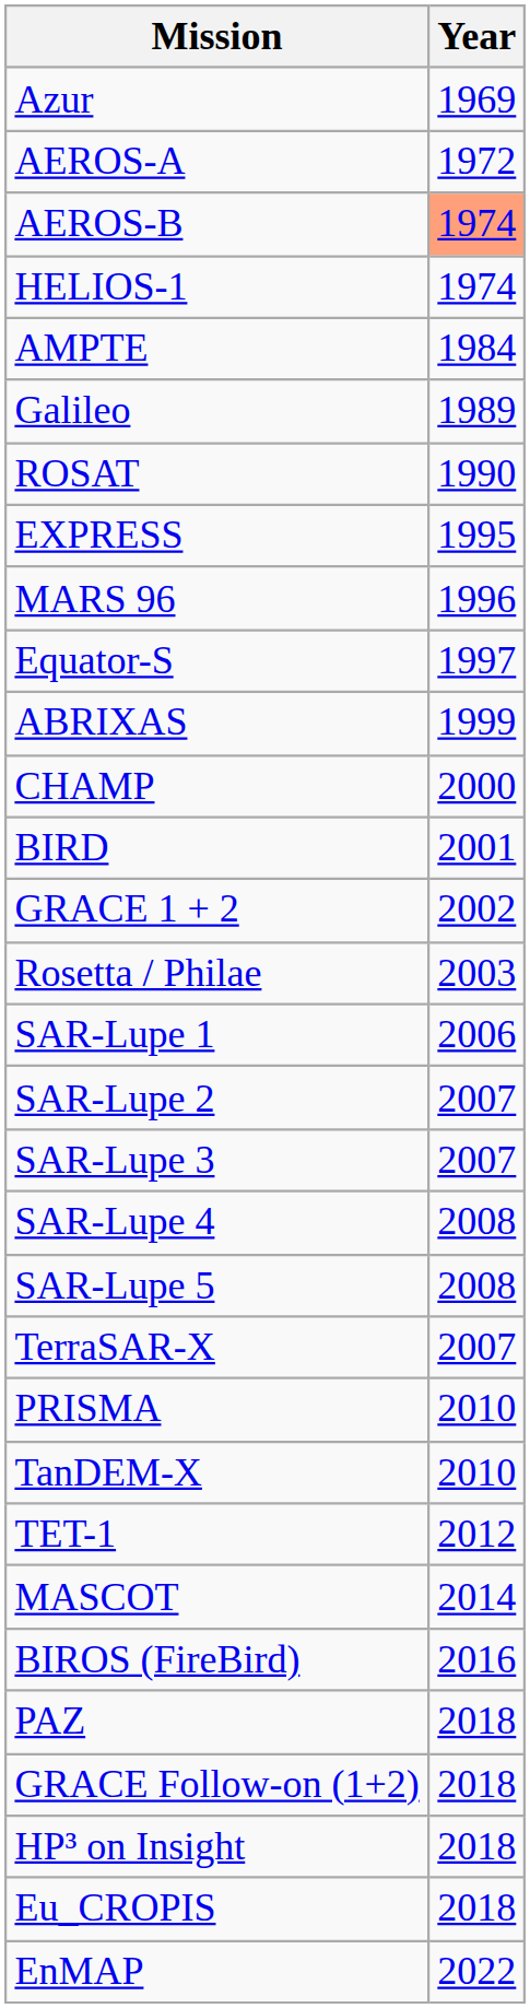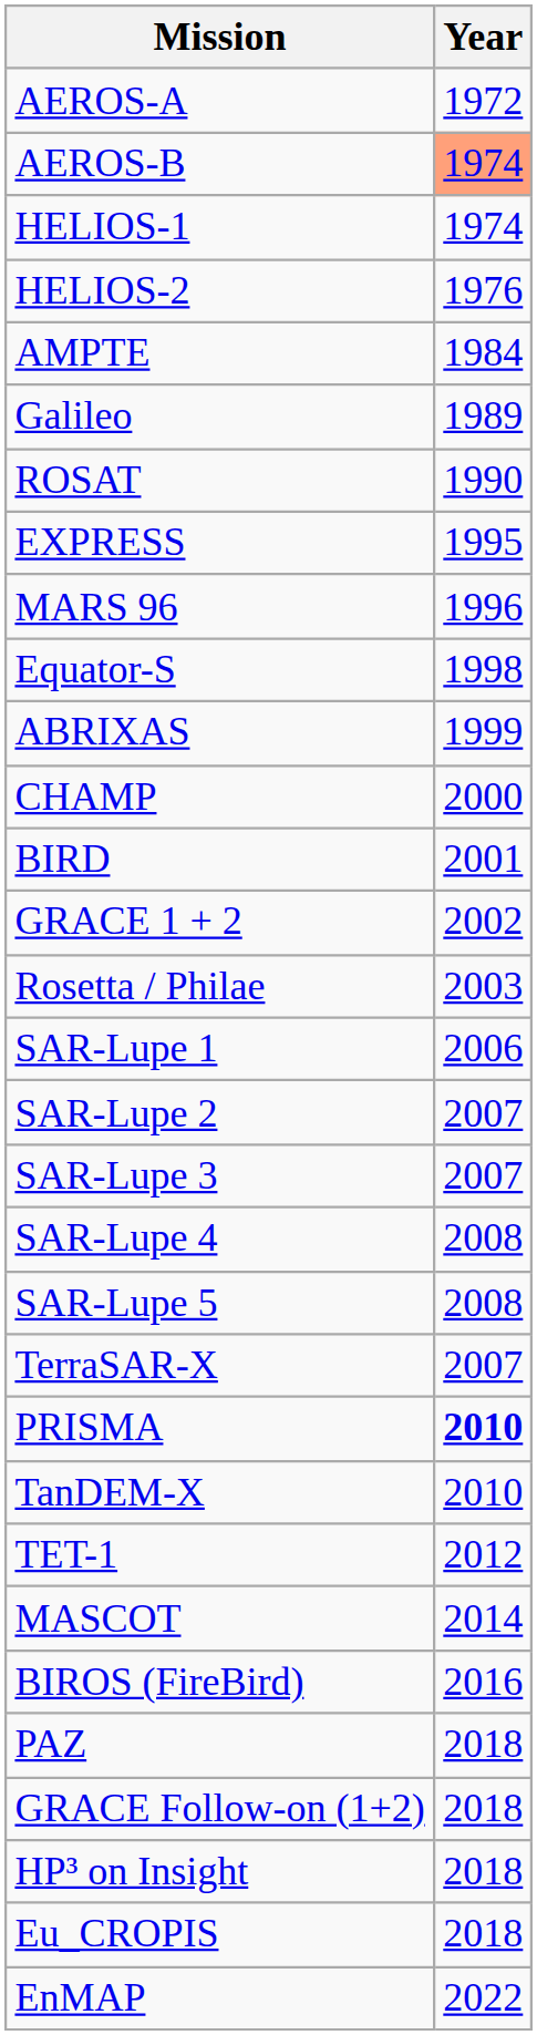- row: Azur | 1969
+ row: HELIOS-2 | 1976
Equator-S | Year: 1997 -> 1998
PRISMA | Year: normal -> bold
